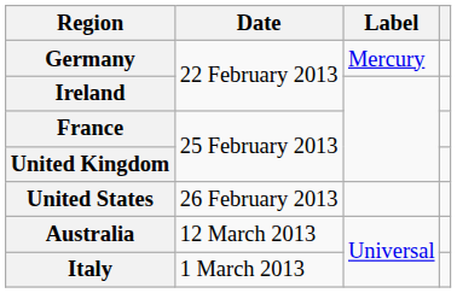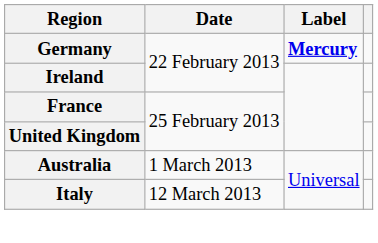Germany | Label: normal -> bold
- row: United States | 26 February 2013
Australia | Date: 12 March 2013 -> 1 March 2013
Italy | Date: 1 March 2013 -> 12 March 2013
